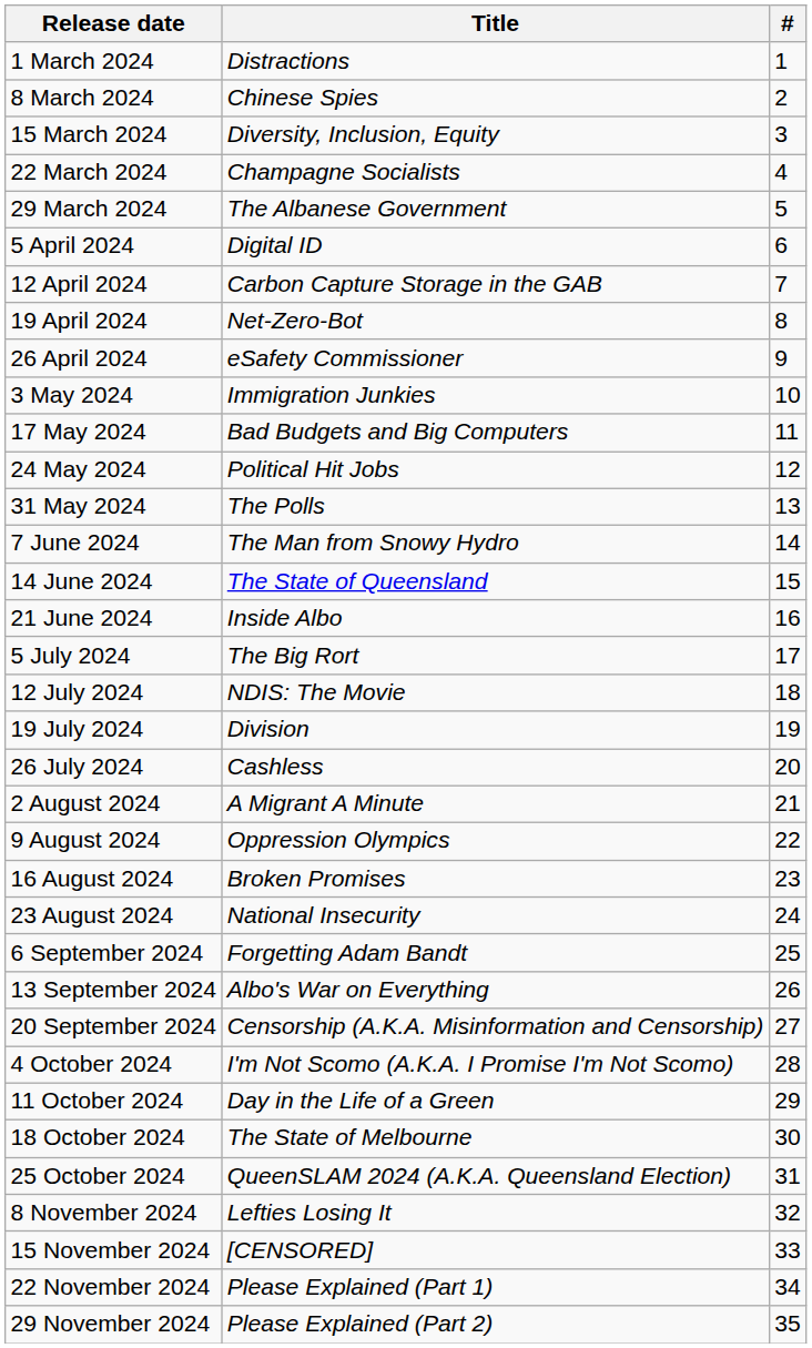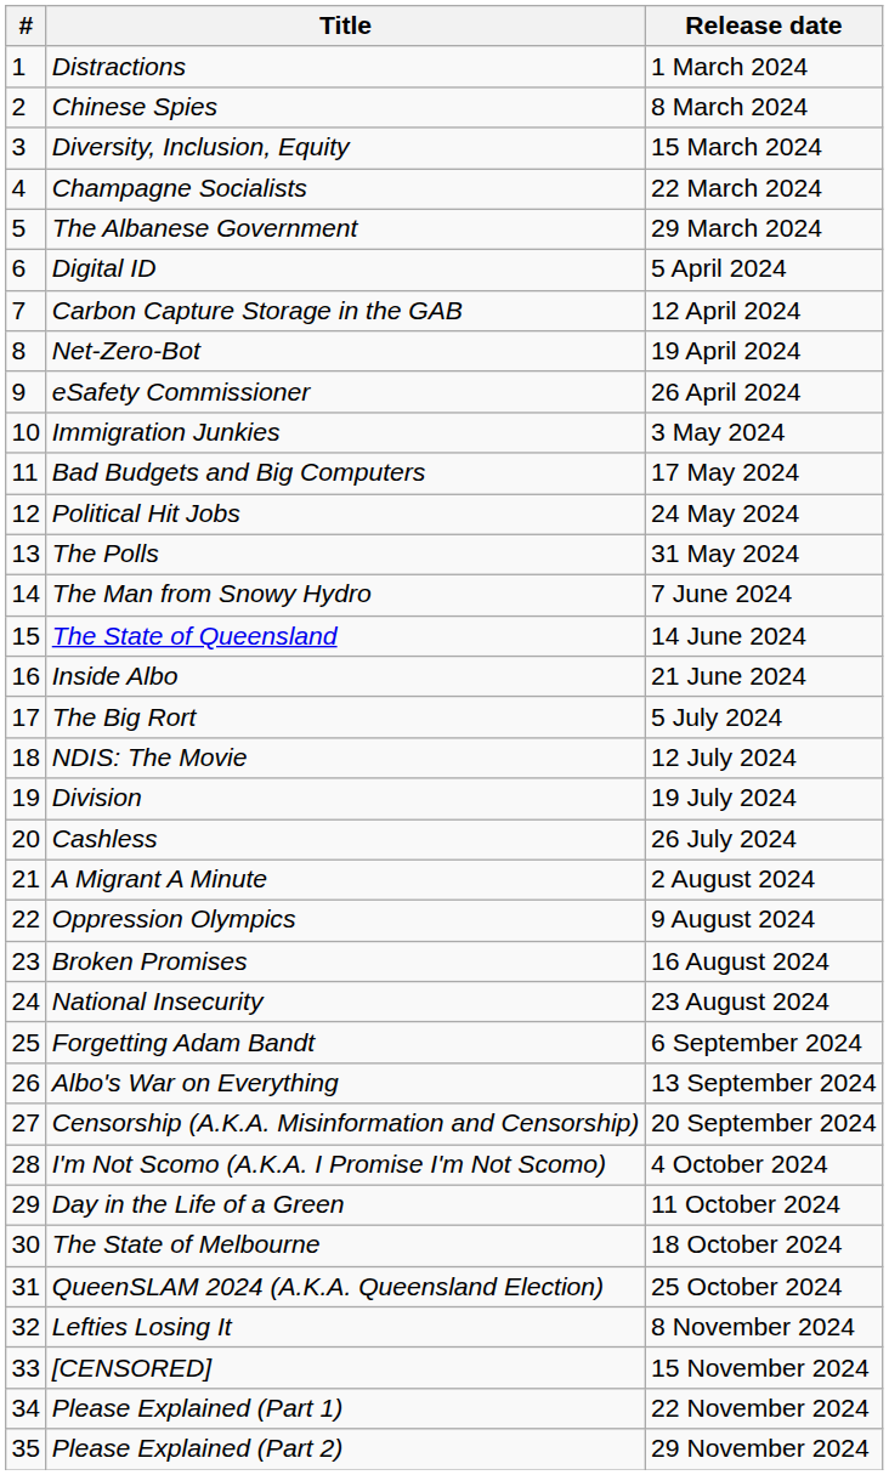columns swapped: # <-> Release date
